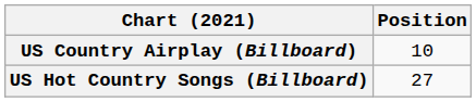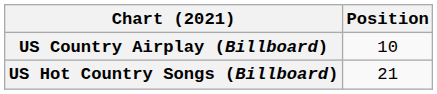US Hot Country Songs (Billboard) | Position: 27 -> 21
